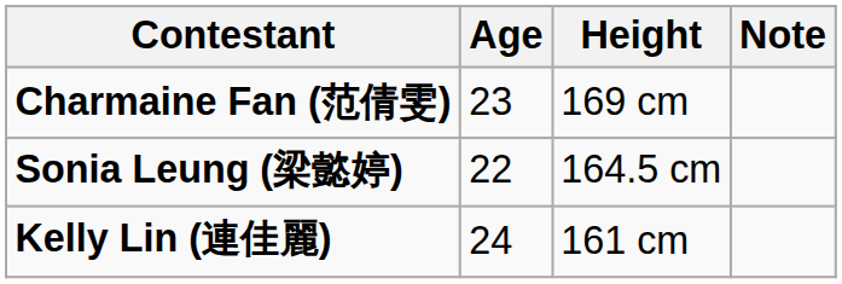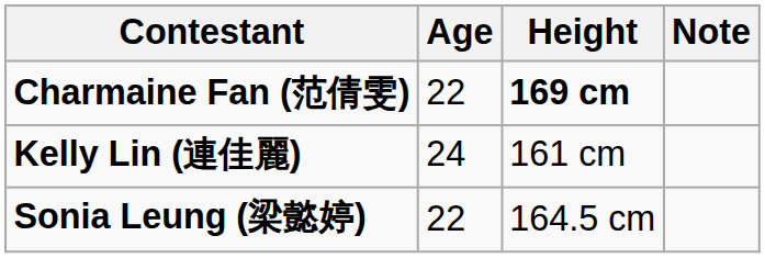Charmaine Fan (范倩雯) | Age: 23 -> 22
Charmaine Fan (范倩雯) | Height: normal -> bold
rows swapped: Sonia Leung (梁懿婷) <-> Kelly Lin (連佳麗)
